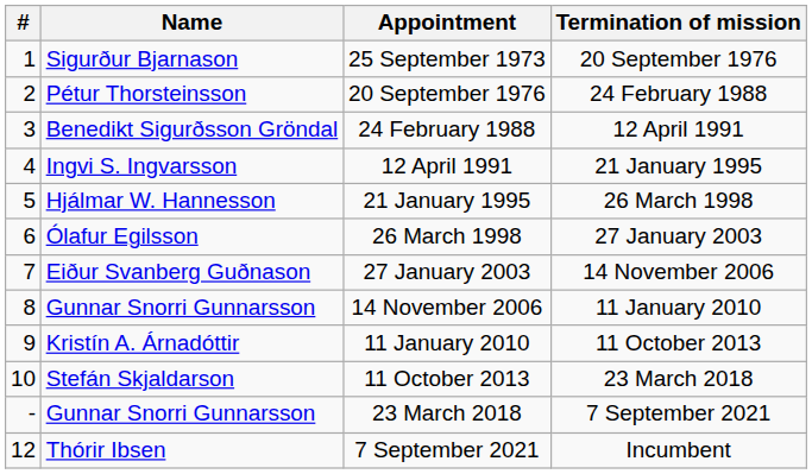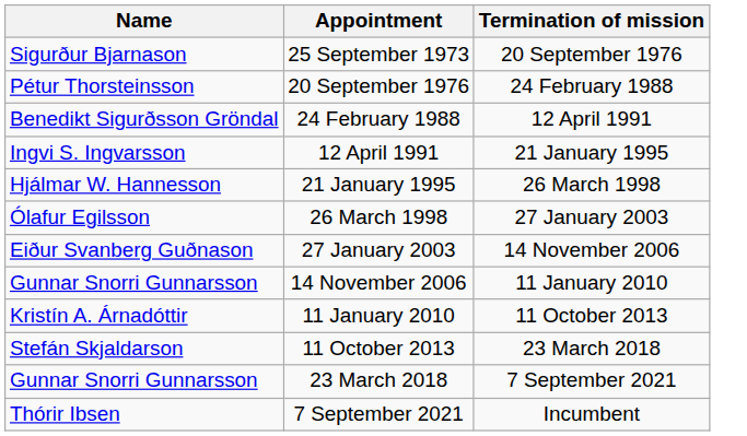- column: # | 1 | 2 | 3 | 4 | 5 | 6 | 7 | 8 | 9 | 10 | - | 12
